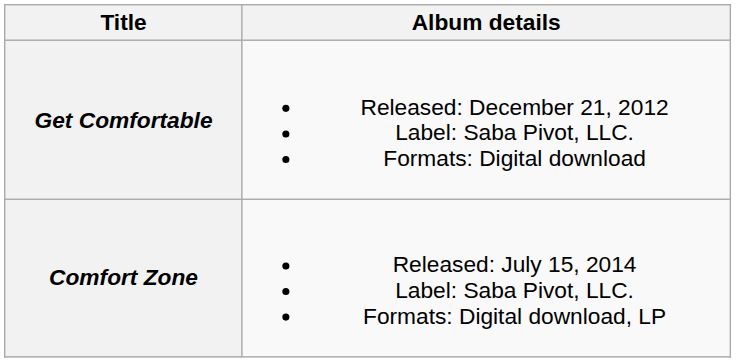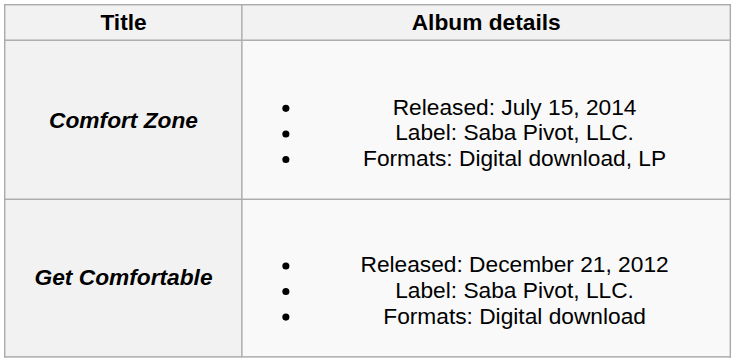rows swapped: Get Comfortable <-> Comfort Zone
